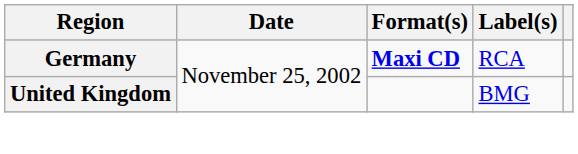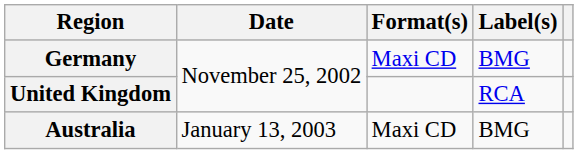Germany | Format(s): bold -> normal
Germany | Label(s): RCA -> BMG
United Kingdom | Label(s): BMG -> RCA
+ row: Australia | January 13, 2003 | Maxi CD | BMG
